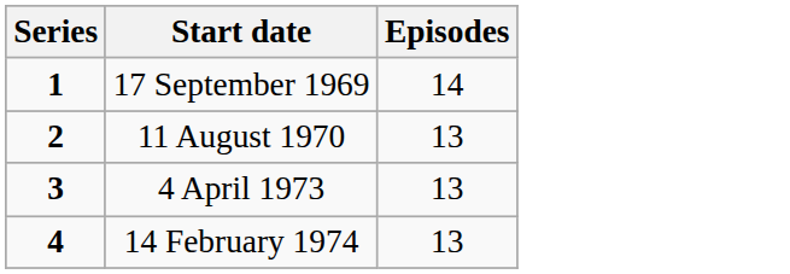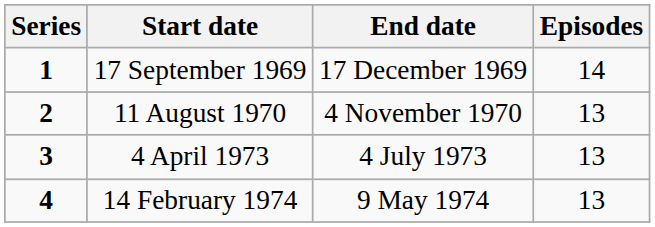+ column: End date | 17 December 1969 | 4 November 1970 | 4 July 1973 | 9 May 1974
